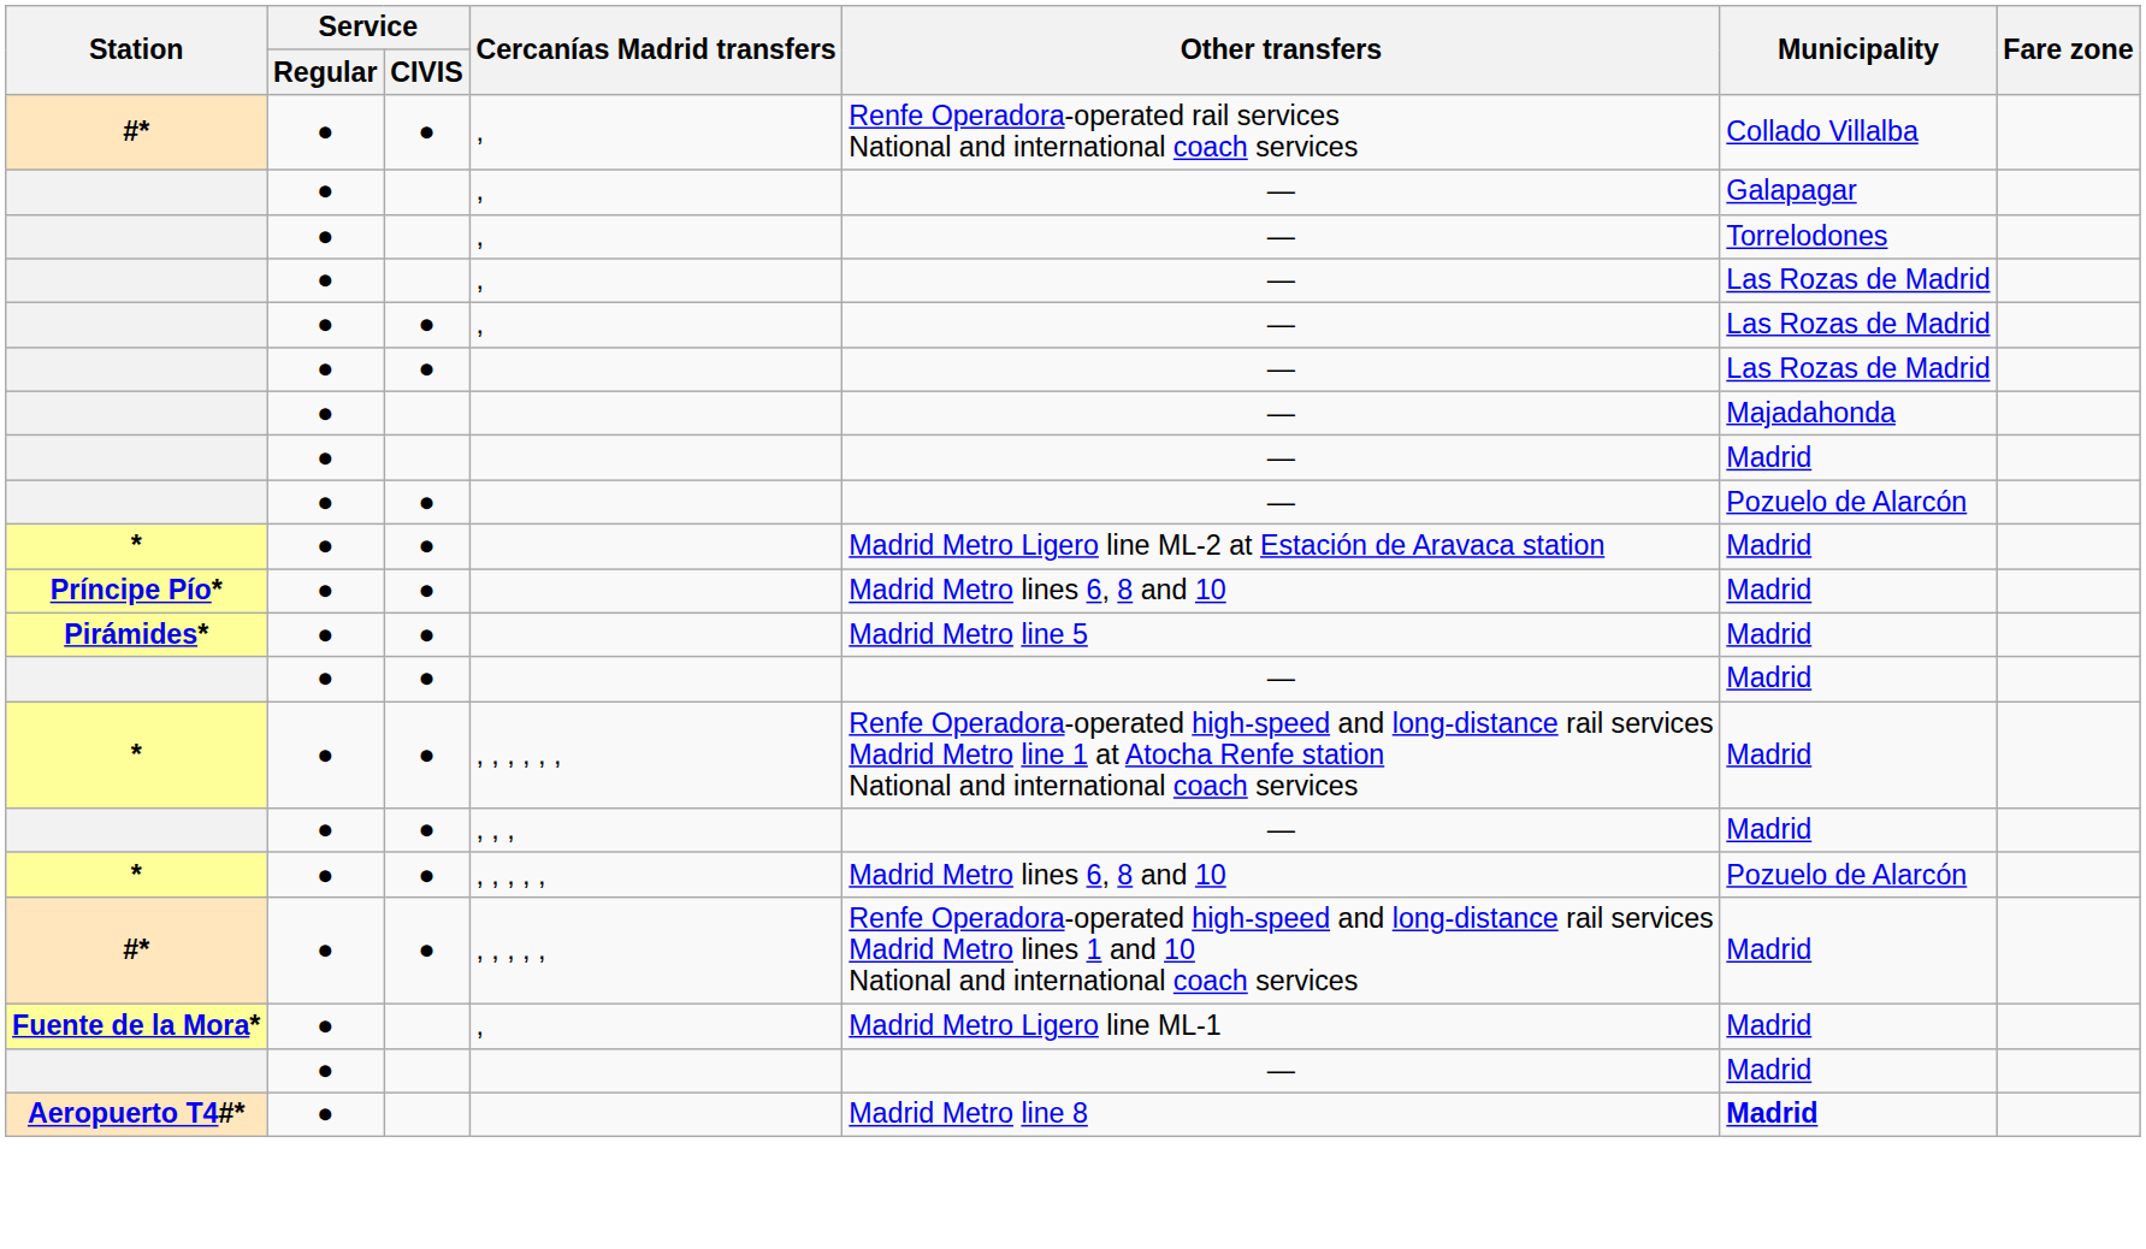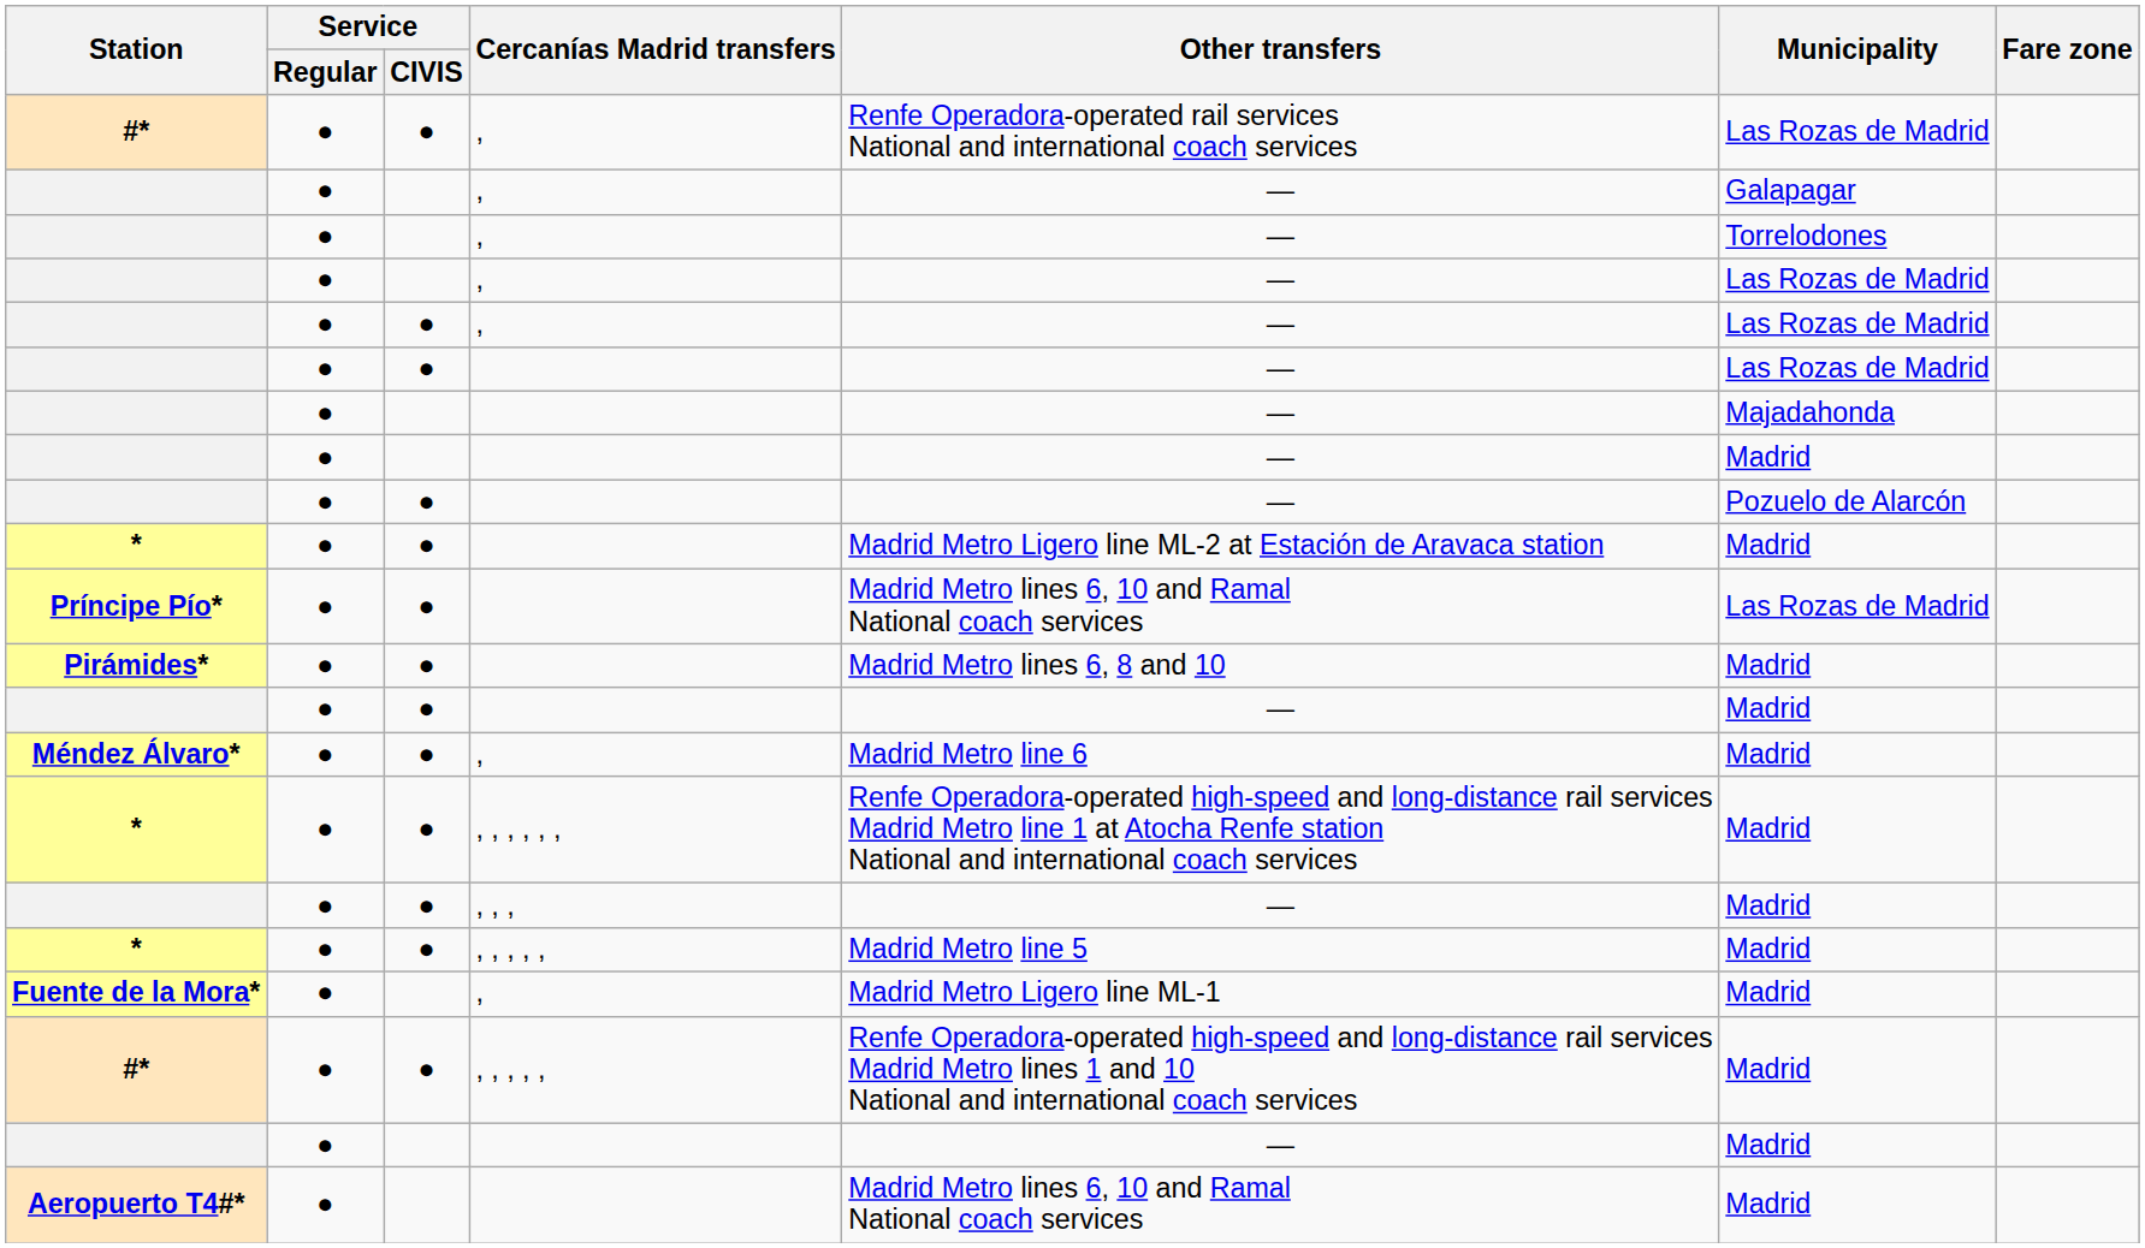#* / , | Municipality: Collado Villalba -> Las Rozas de Madrid
Príncipe Pío* | Other transfers: Madrid Metro lines 6, 8 and 10 -> Madrid Metro lines 6, 10 and Ramal National coach services
Príncipe Pío* | Municipality: Madrid -> Las Rozas de Madrid
Pirámides* | Other transfers: Madrid Metro line 5 -> Madrid Metro lines 6, 8 and 10
+ row: Méndez Álvaro* | ● | ● | , | Madrid Metro line 6 | Madrid
* / , , , , , | Other transfers: Madrid Metro lines 6, 8 and 10 -> Madrid Metro line 5
* / , , , , , | Municipality: Pozuelo de Alarcón -> Madrid
rows swapped: #* / , , , , , <-> Fuente de la Mora*
Aeropuerto T4#* | Other transfers: Madrid Metro line 8 -> Madrid Metro lines 6, 10 and Ramal National coach services
Aeropuerto T4#* | Municipality: bold -> normal
